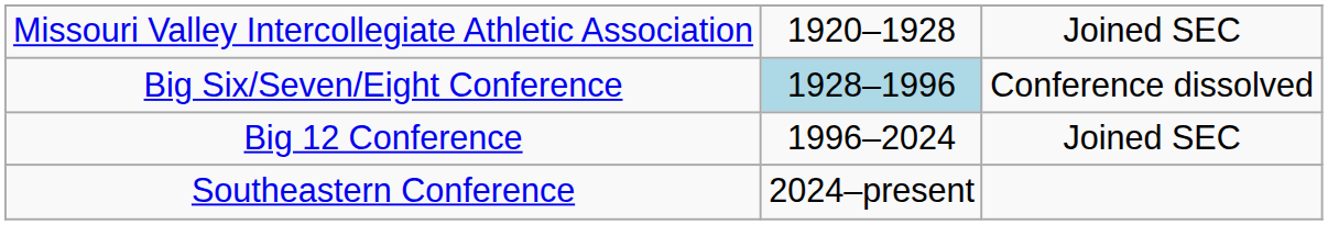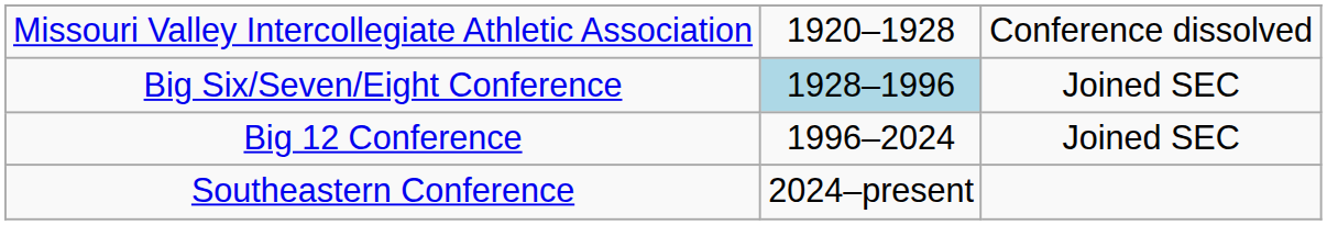Missouri Valley Intercollegiate Athletic Association | column 3: Joined SEC -> Conference dissolved
Big Six/Seven/Eight Conference | column 3: Conference dissolved -> Joined SEC
